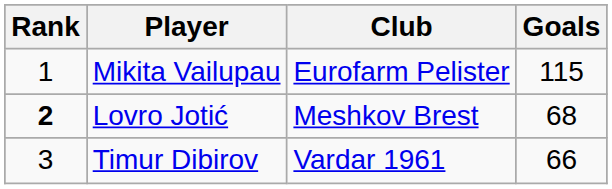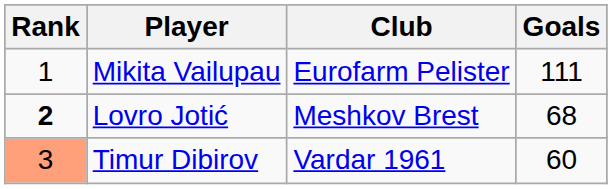Mikita Vailupau | Goals: 115 -> 111
Timur Dibirov | Rank: no background -> lightsalmon background
Timur Dibirov | Goals: 66 -> 60
